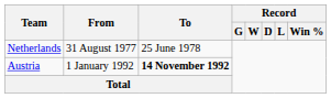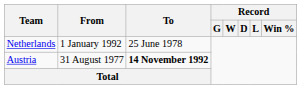Netherlands | From: 31 August 1977 -> 1 January 1992
Austria | From: 1 January 1992 -> 31 August 1977
